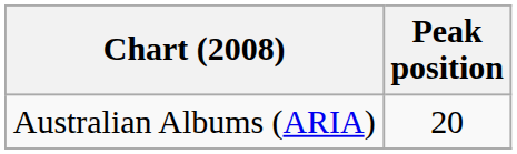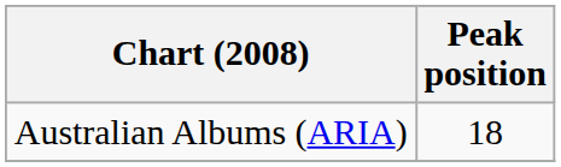Australian Albums (ARIA) | Peak position: 20 -> 18
